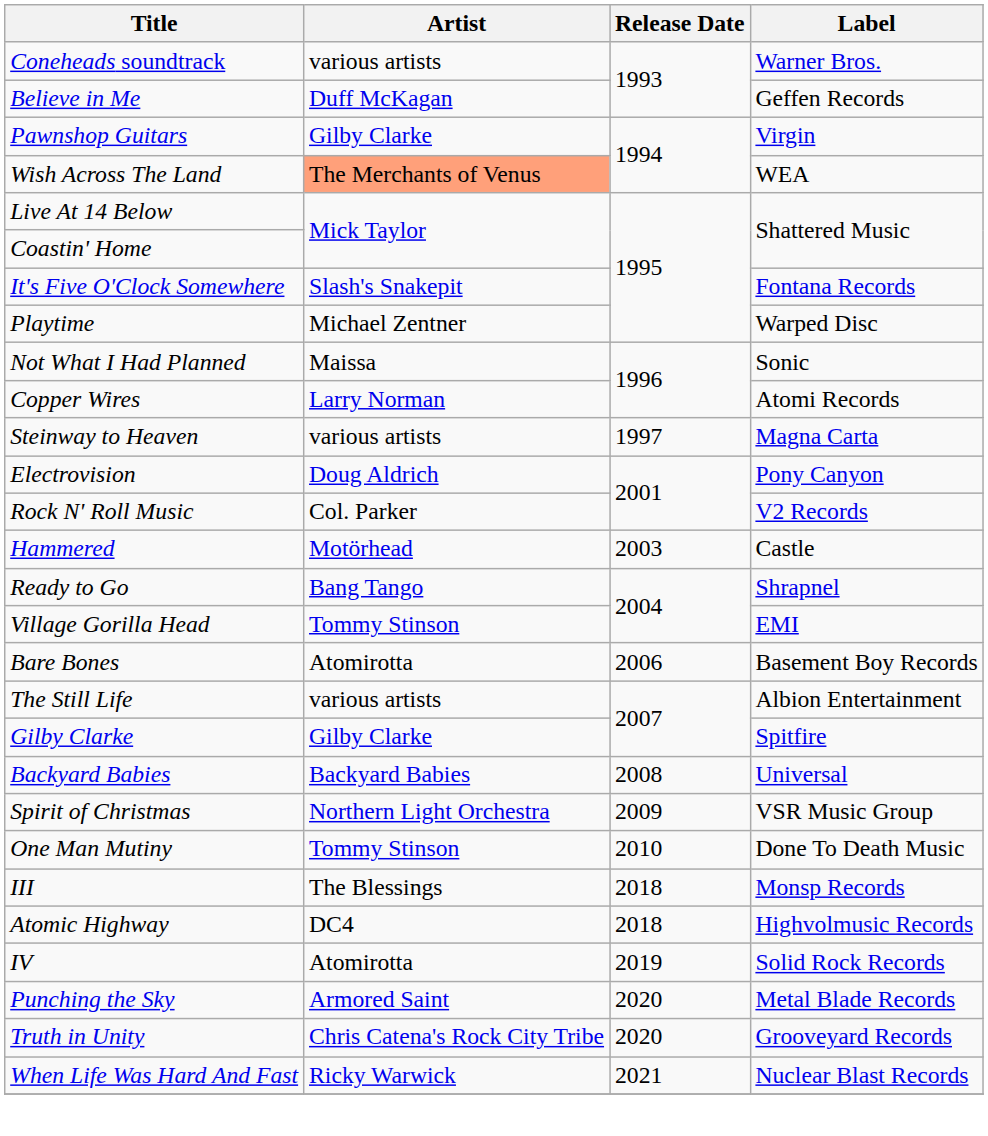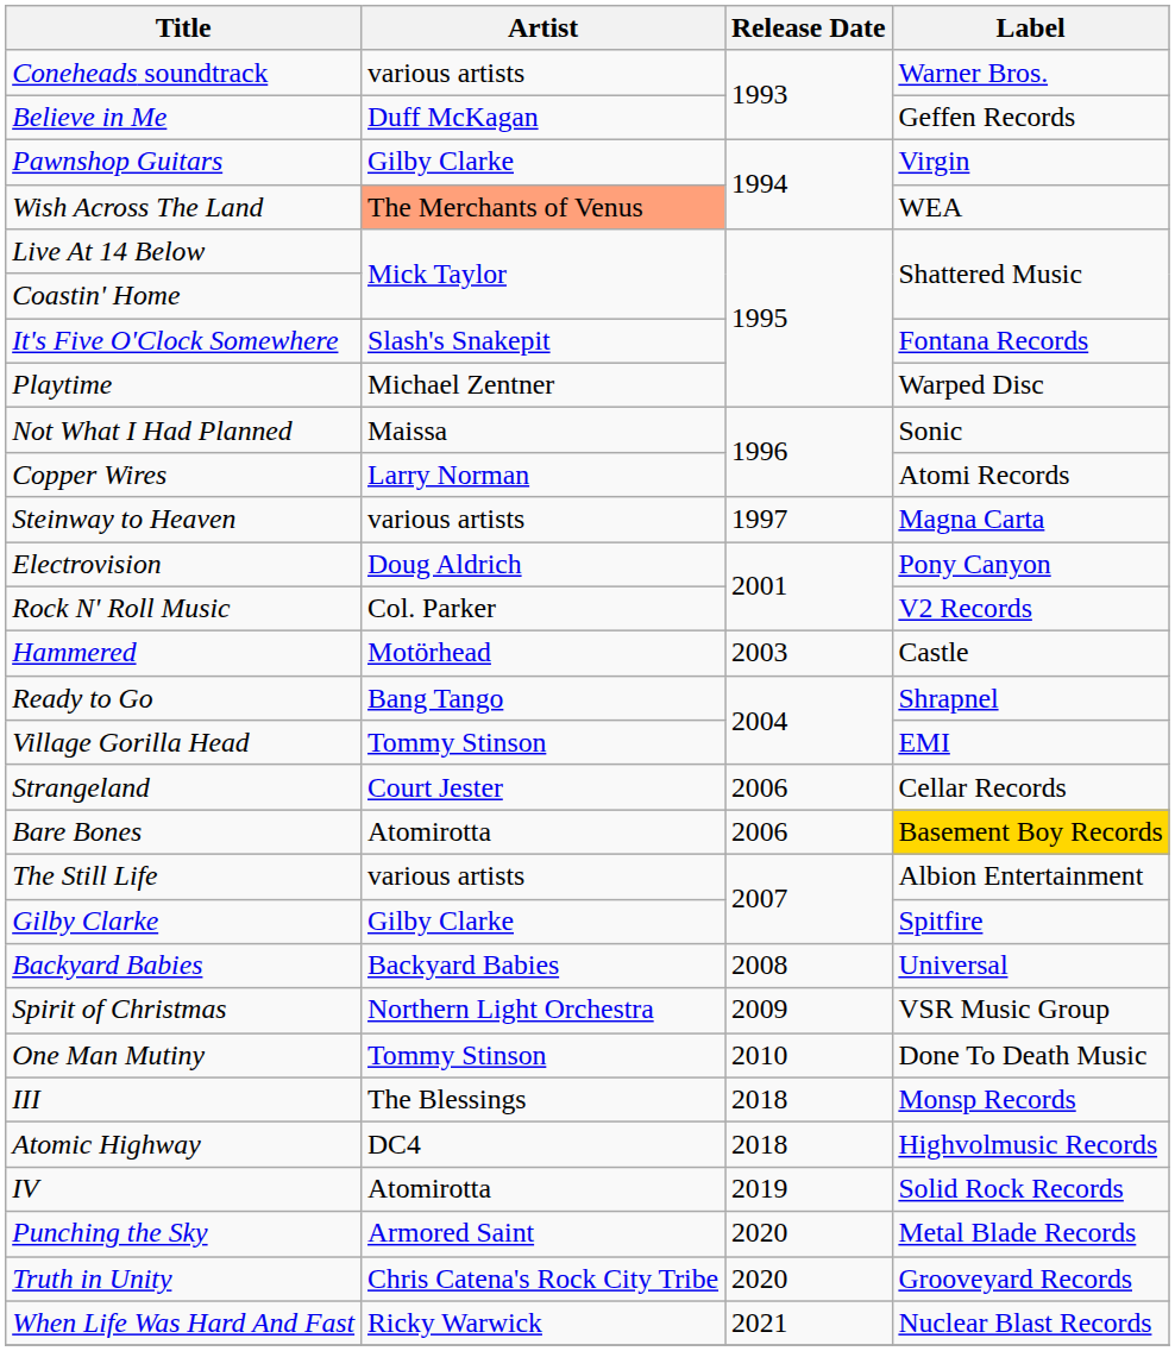+ row: Strangeland | Court Jester | 2006 | Cellar Records
Bare Bones | Label: no background -> gold background
